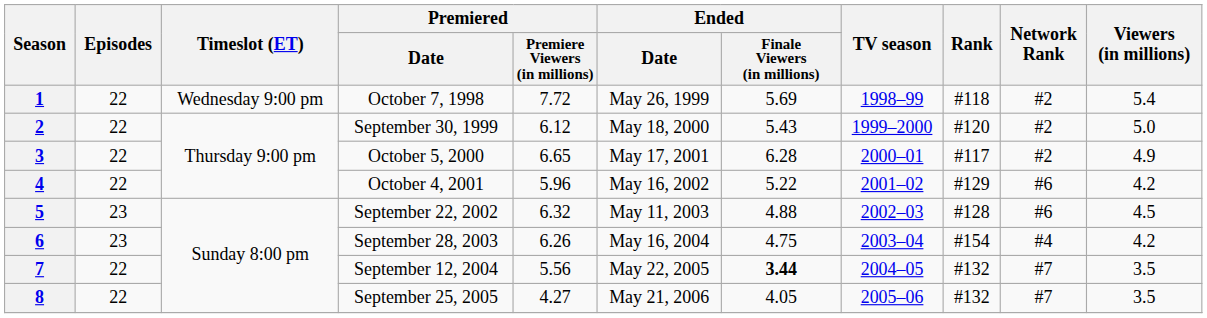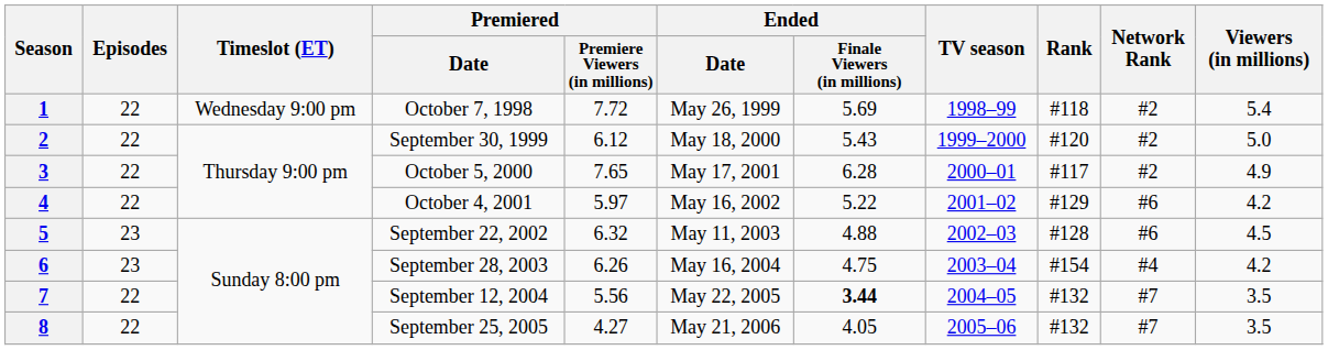3 | Premiered / Premiere Viewers (in millions): 6.65 -> 7.65
4 | Premiered / Premiere Viewers (in millions): 5.96 -> 5.97
